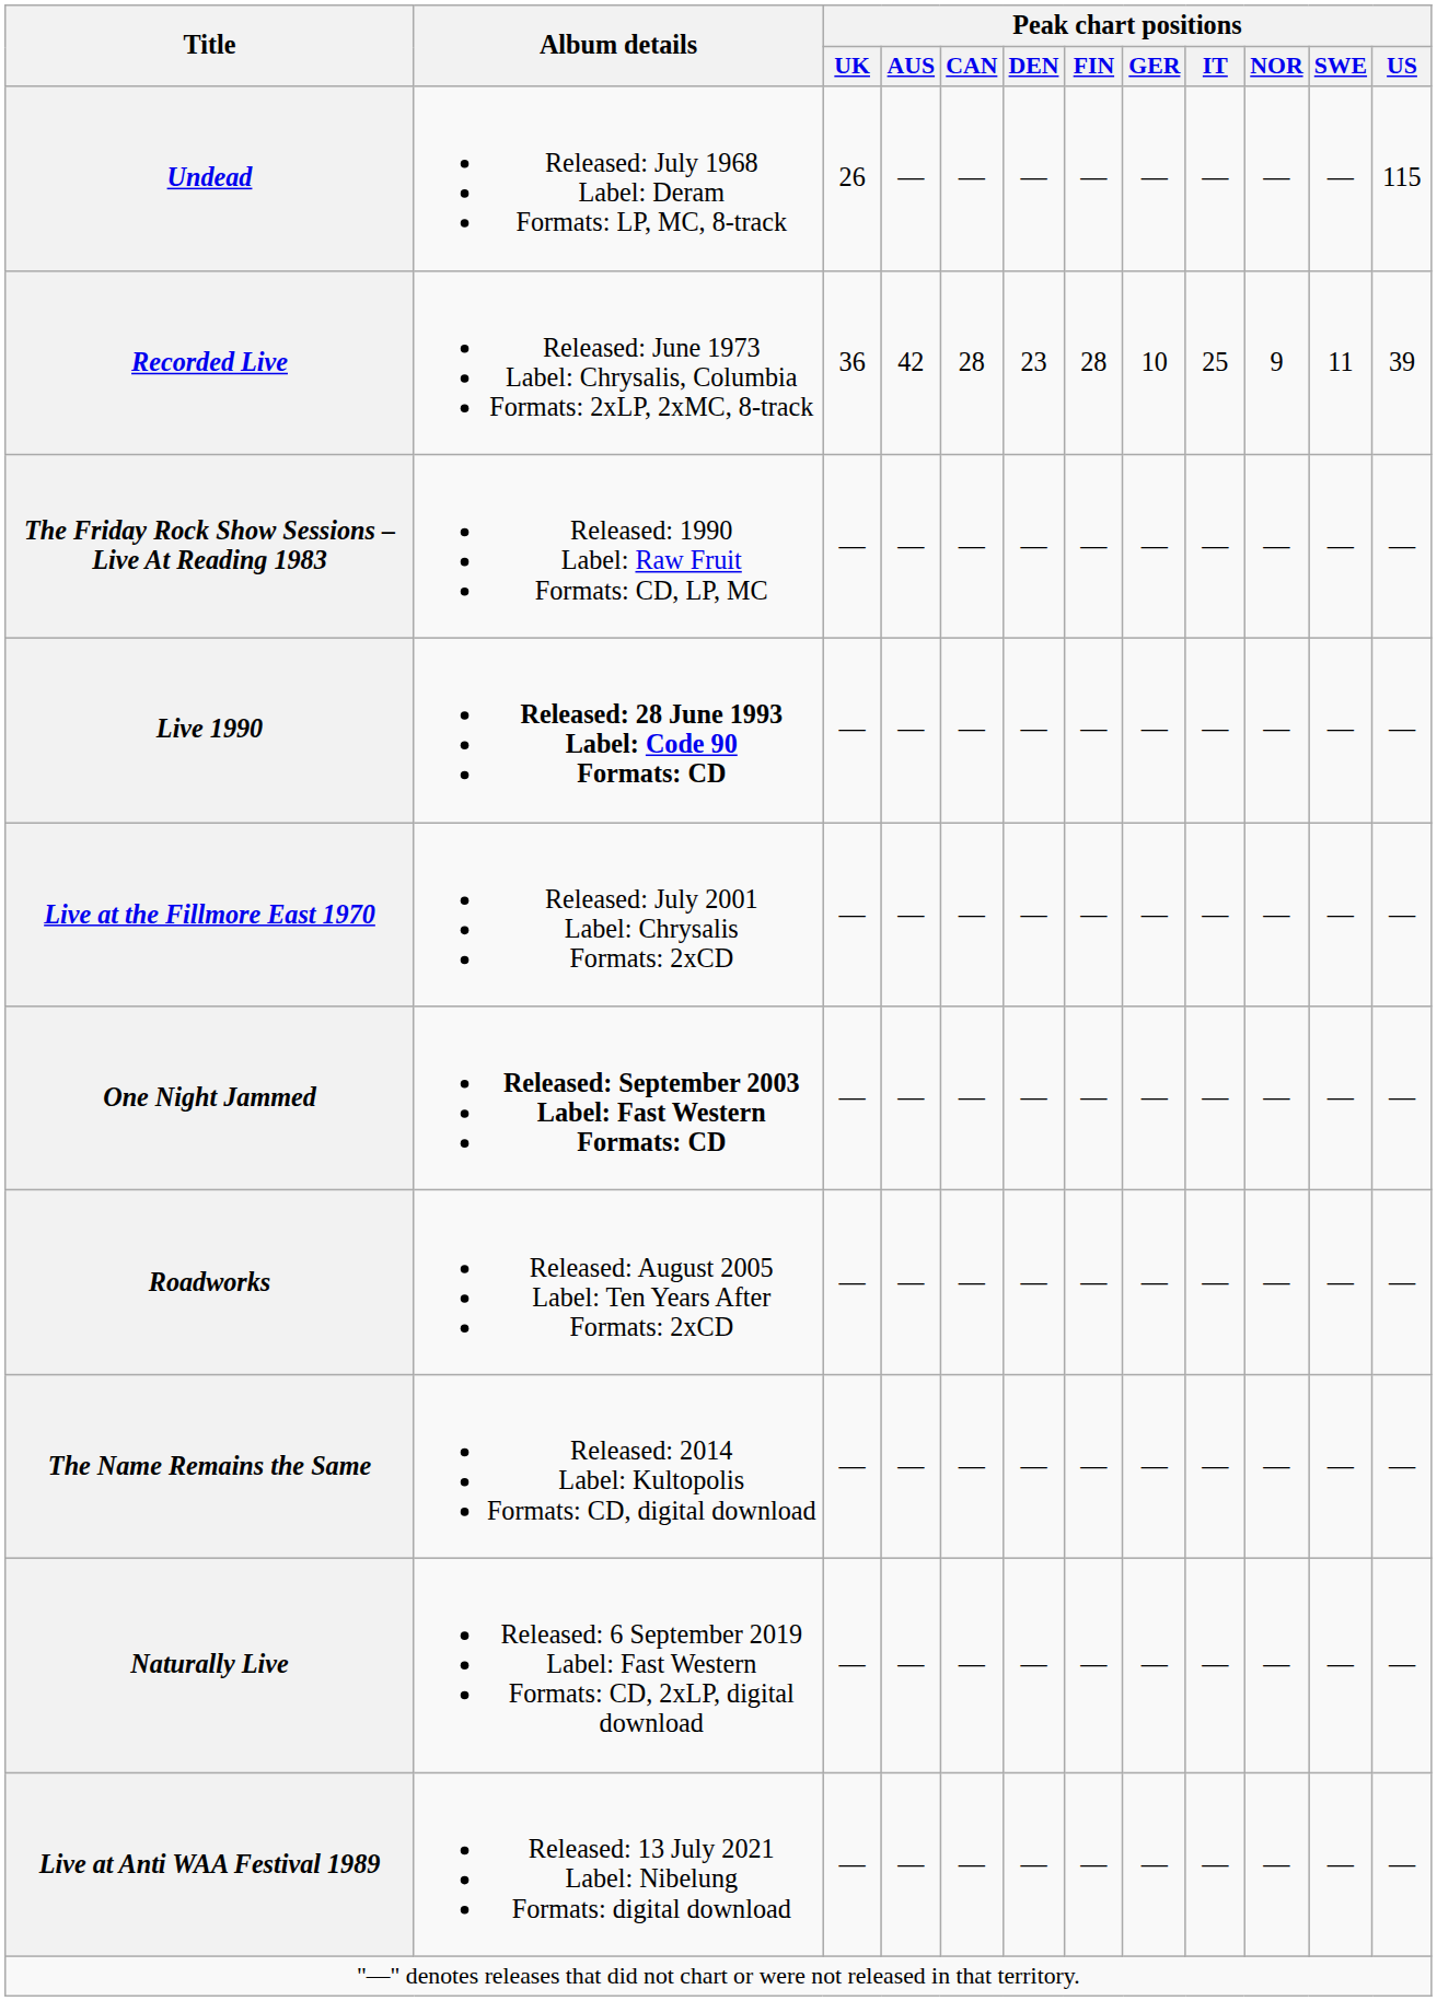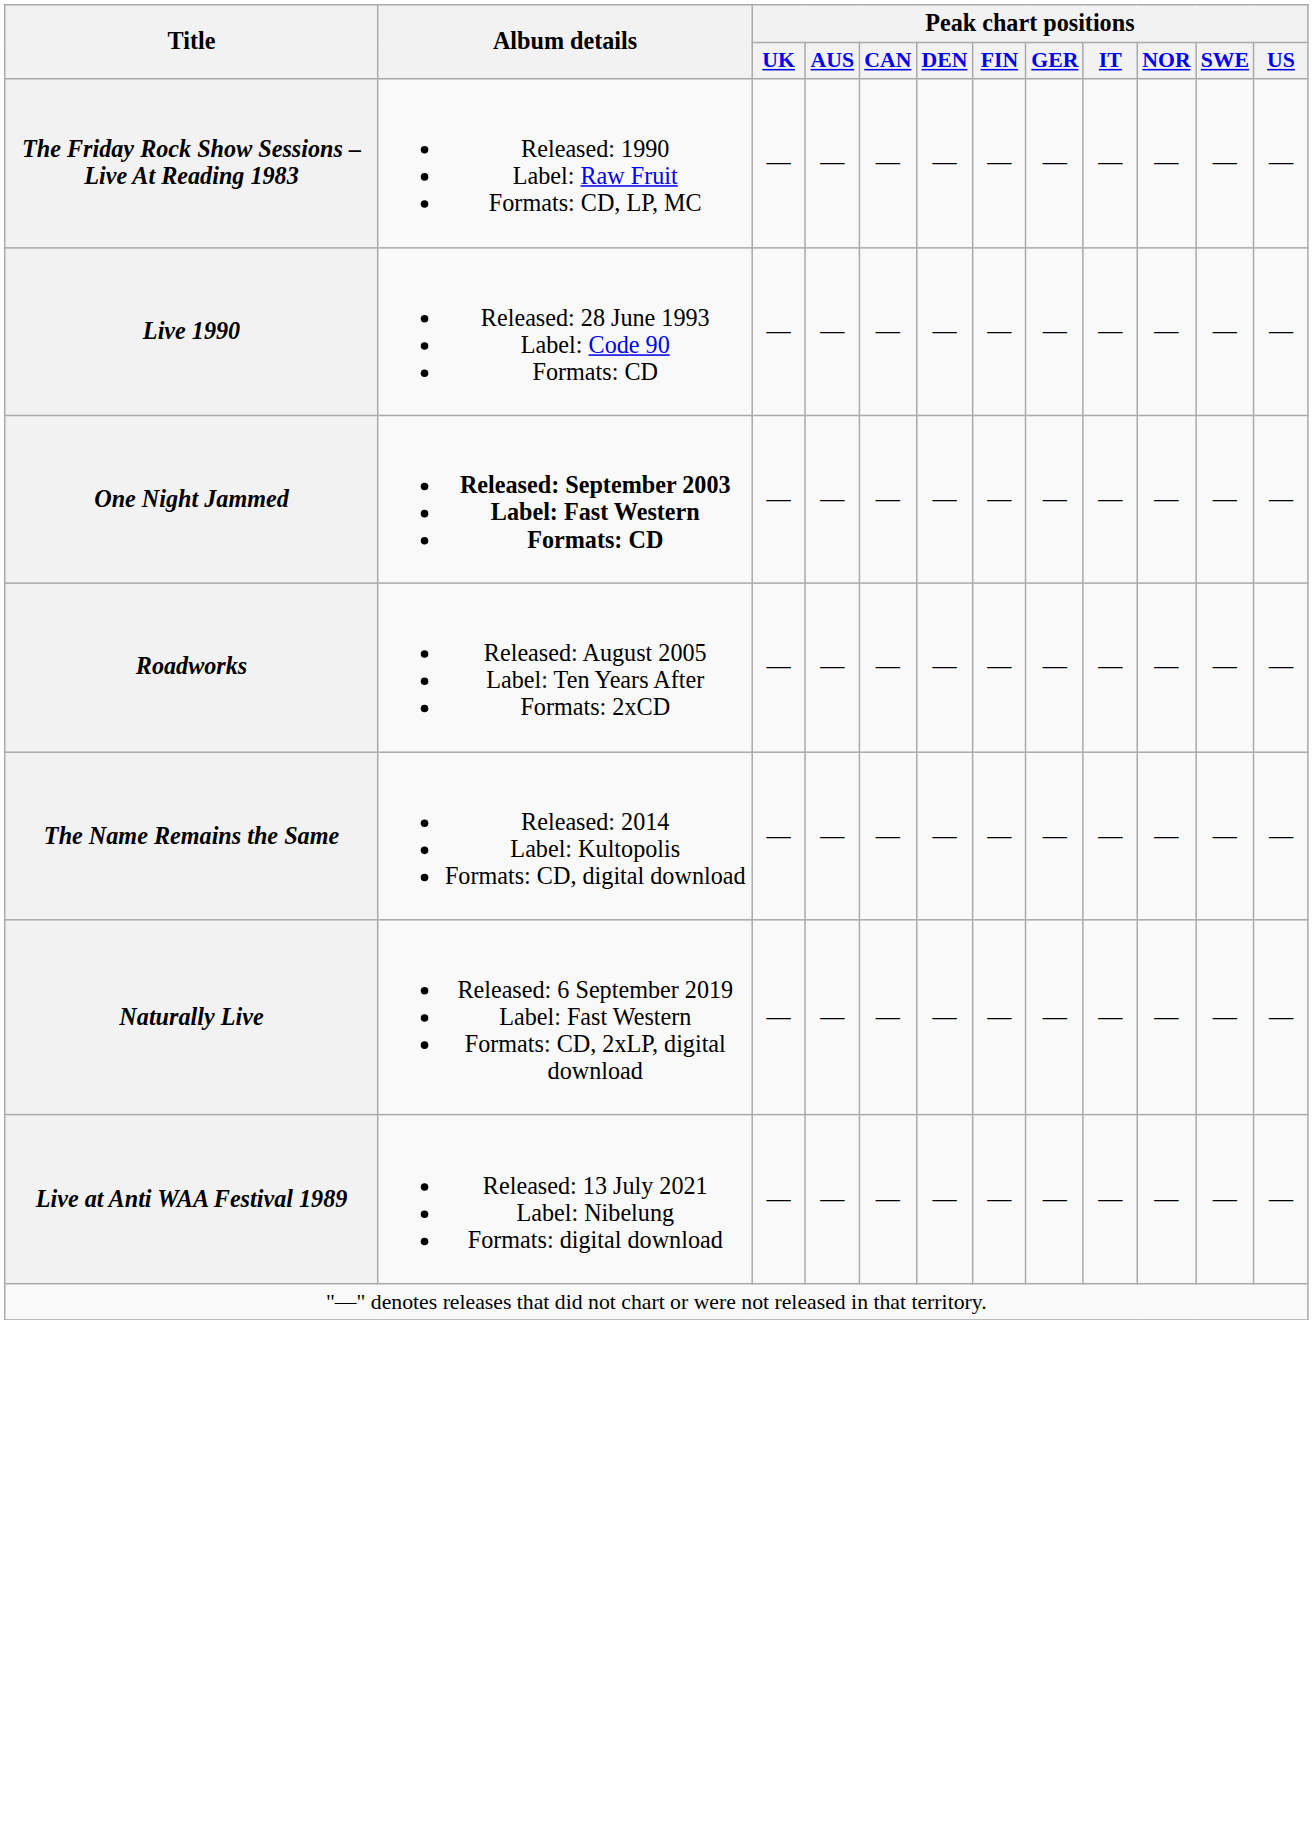- row: Undead | Released: July 1968 Label: Deram Formats: LP, MC, 8-track | 26 | — | — | — | — | — | — | — | — | 115
- row: Recorded Live | Released: June 1973 Label: Chrysalis, Columbia Formats: 2xLP, 2xMC, 8-track | 36 | 42 | 28 | 23 | 28 | 10 | 25 | 9 | 11 | 39
Live 1990 | Album details: bold -> normal
- row: Live at the Fillmore East 1970 | Released: July 2001 Label: Chrysalis Formats: 2xCD | — | — | — | — | — | — | — | — | — | —
